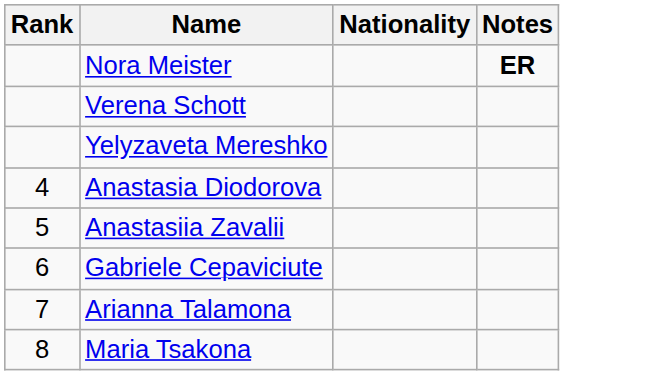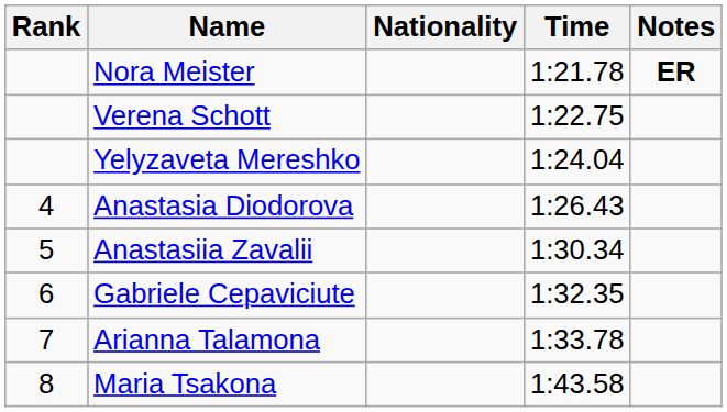+ column: Time | 1:21.78 | 1:22.75 | 1:24.04 | 1:26.43 | 1:30.34 | 1:32.35 | 1:33.78 | 1:43.58
